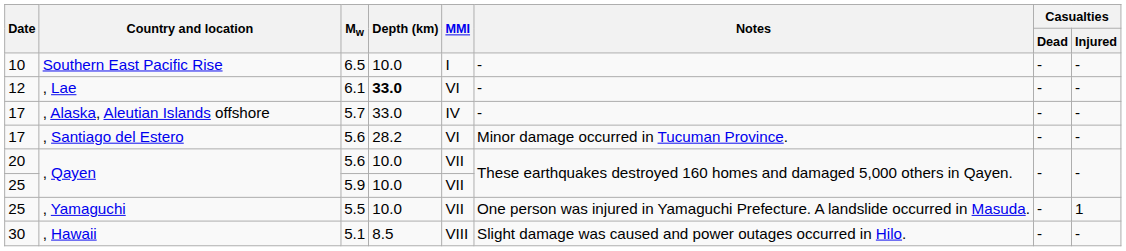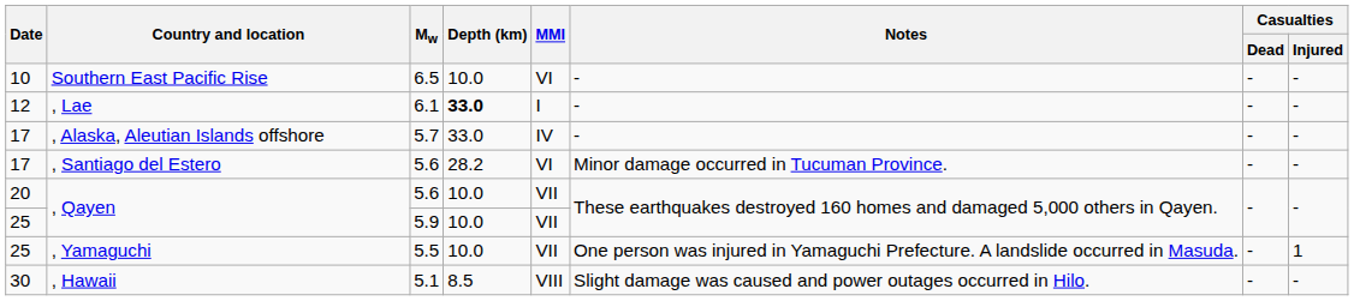Southern East Pacific Rise | MMI: I -> VI
, Lae | MMI: VI -> I
